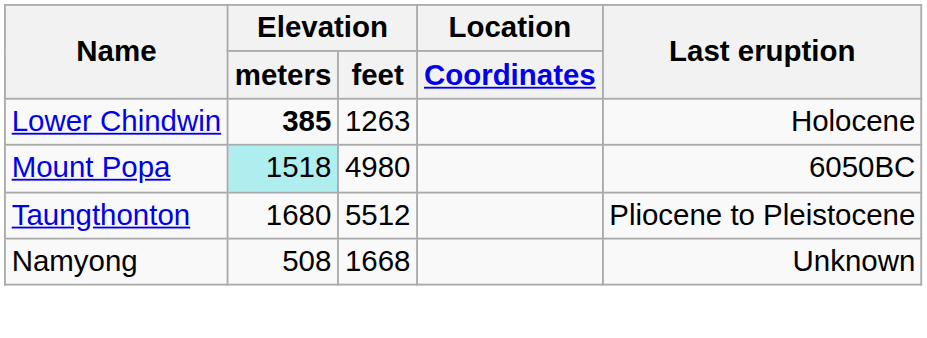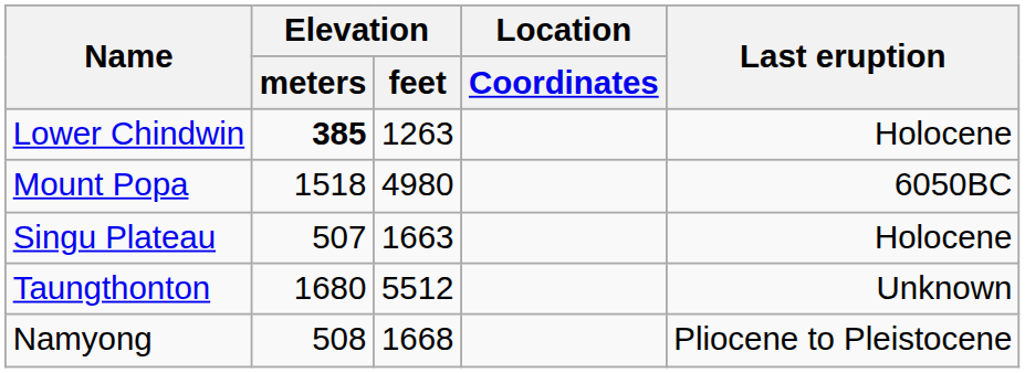Mount Popa | Elevation / meters: paleturquoise background -> no background
+ row: Singu Plateau | 507 | 1663 | Holocene
Taungthonton | Last eruption: Pliocene to Pleistocene -> Unknown
Namyong | Last eruption: Unknown -> Pliocene to Pleistocene
